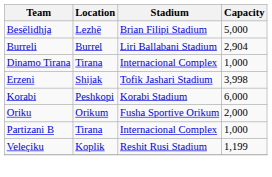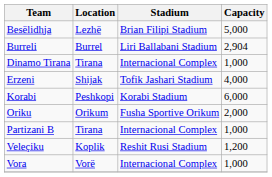Erzeni | Capacity: 3,998 -> 4,000
Veleçiku | Capacity: 1,199 -> 1,200
+ row: Vora | Vorë | Internacional Complex | 1,000
